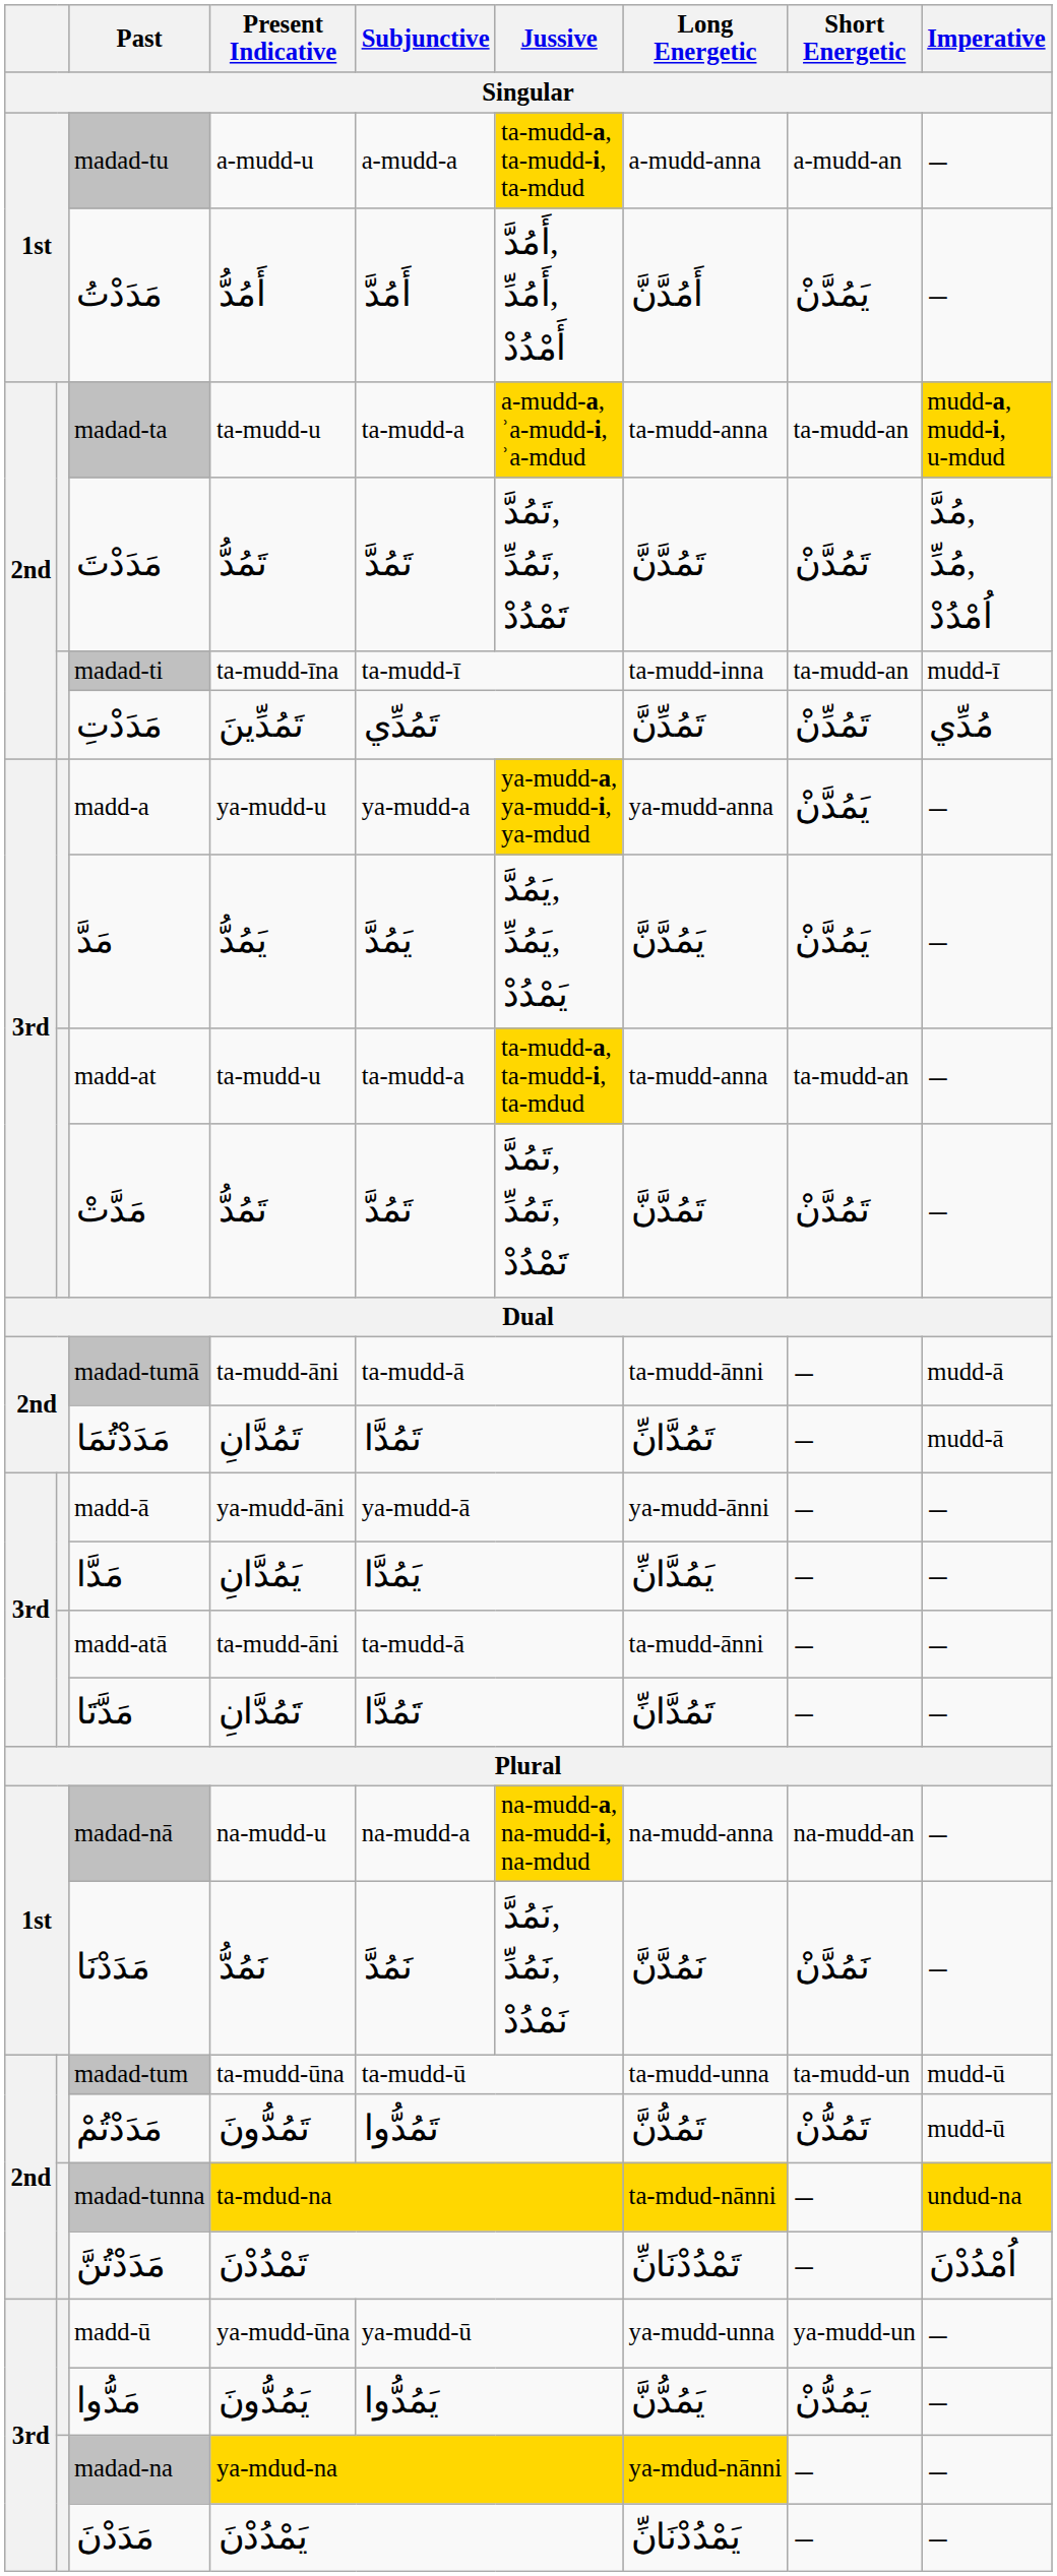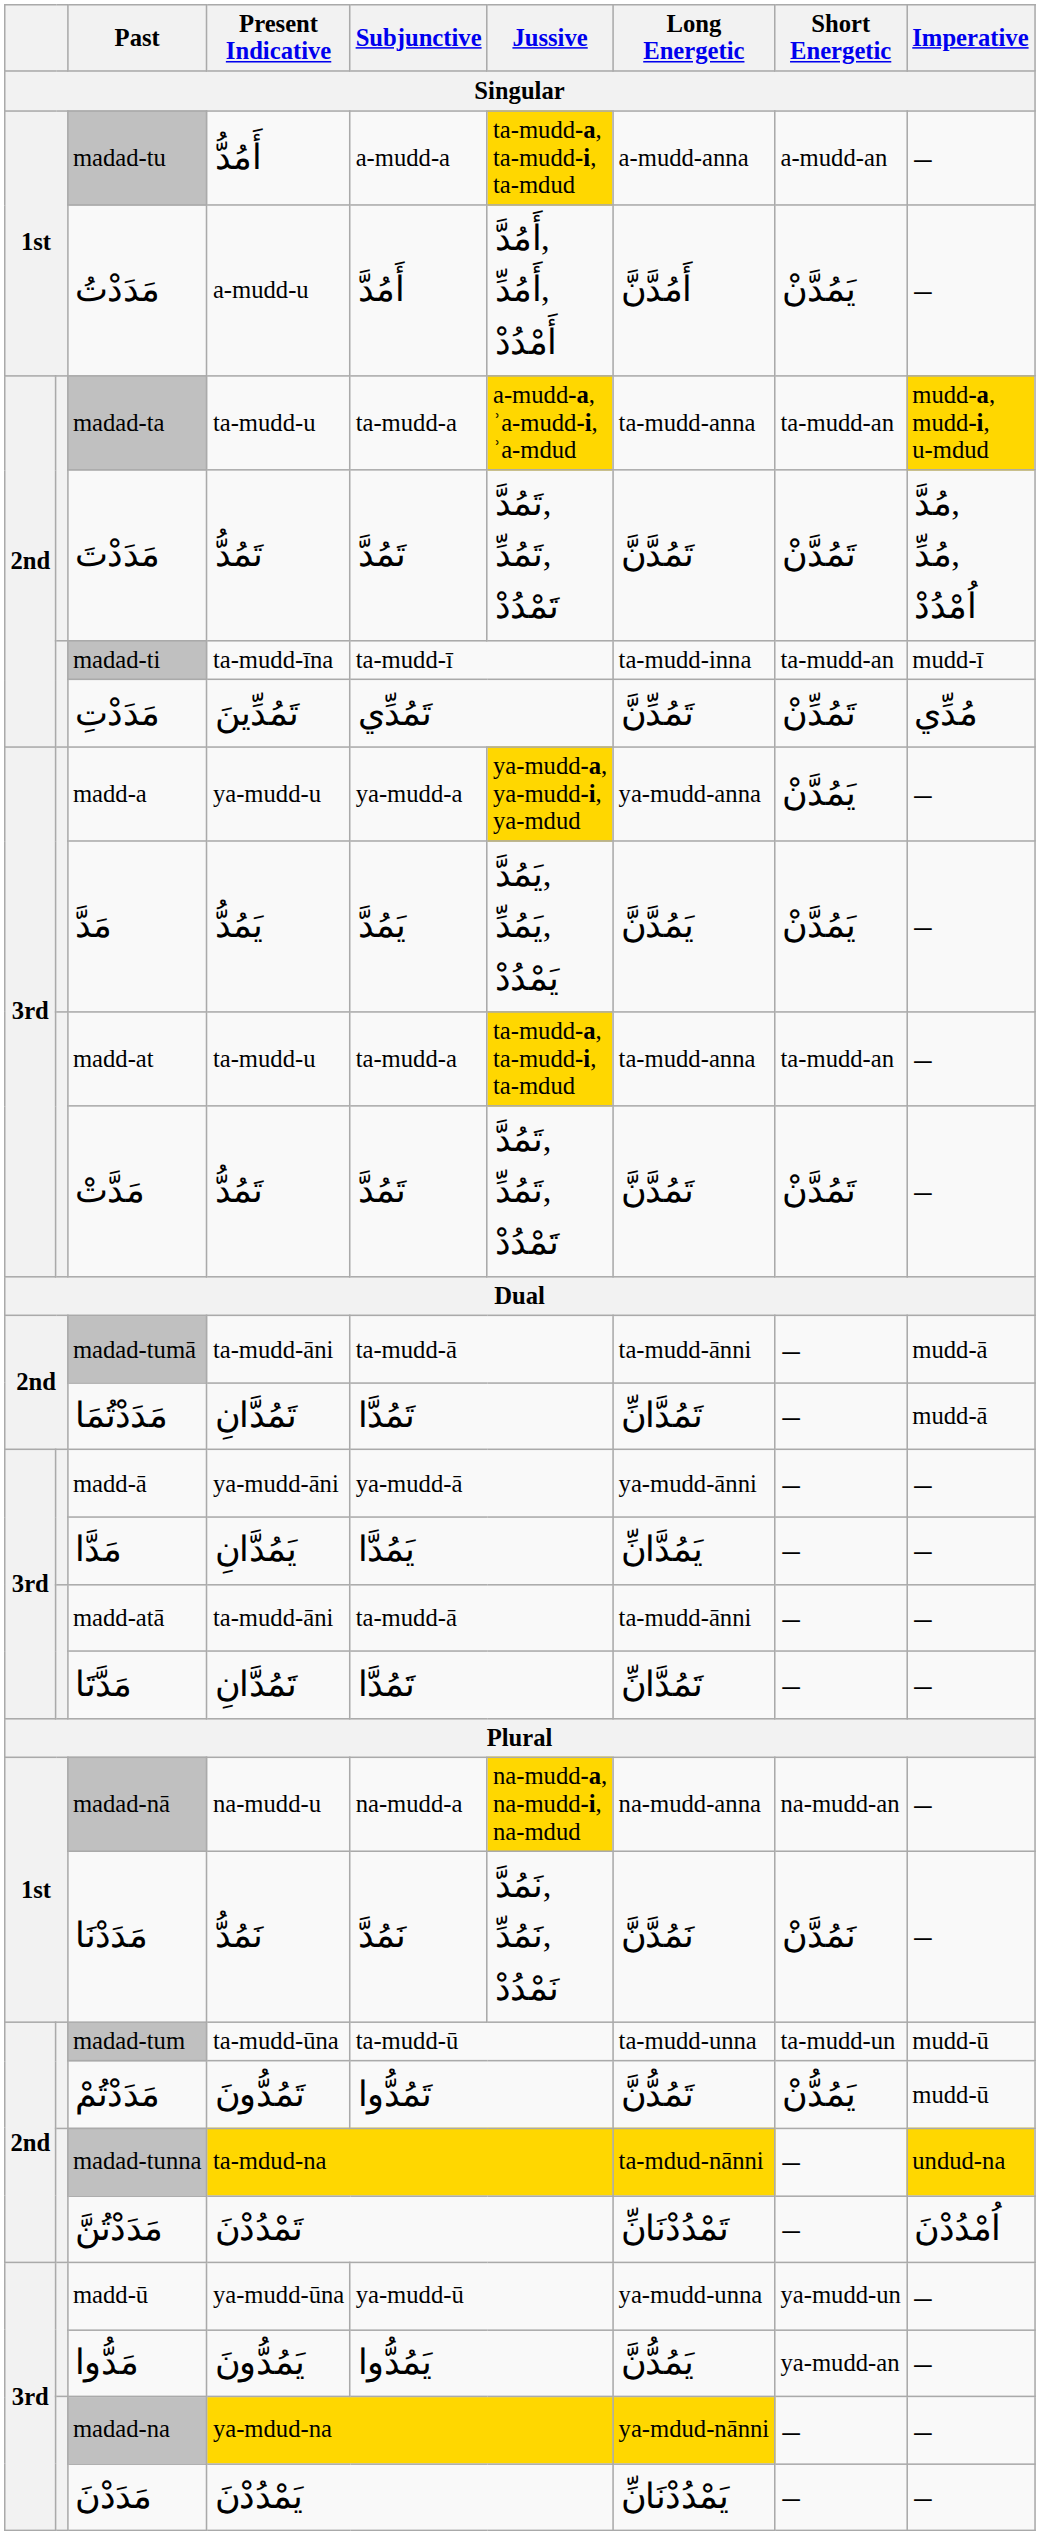madad-tu | Present Indicative: a-mudd-u -> أَمُدُّ
مَدَدْتُ | Present Indicative: أَمُدُّ -> a-mudd-u
مَدَدْتُمْ | Short Energetic: تَمُدُّنْ -> يَمُدُّنْ
مَدُّوا | Short Energetic: يَمُدُّنْ -> ya-mudd-an
